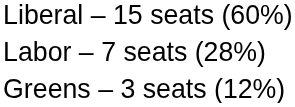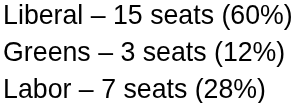rows swapped: Labor – 7 seats (28%) <-> Greens – 3 seats (12%)
